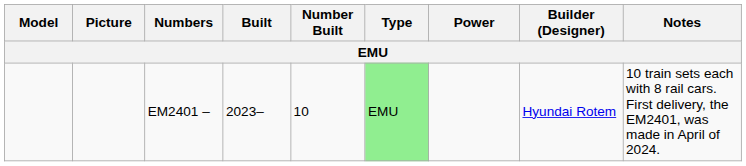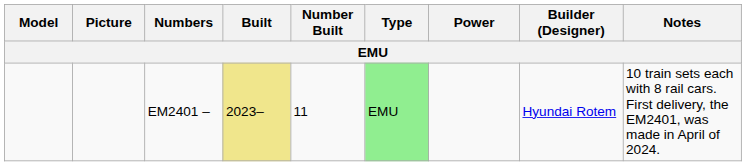EM2401 – | Built: no background -> khaki background
EM2401 – | Number Built: 10 -> 11
